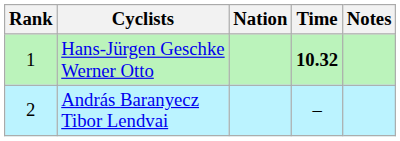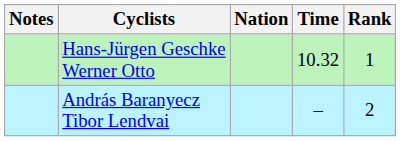columns swapped: Rank <-> Notes
Hans-Jürgen Geschke Werner Otto | Time: bold -> normal
